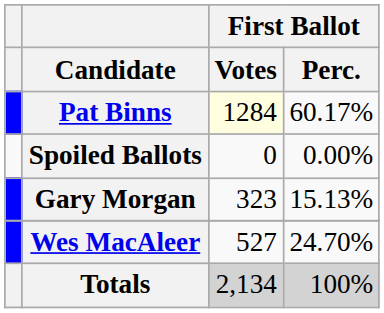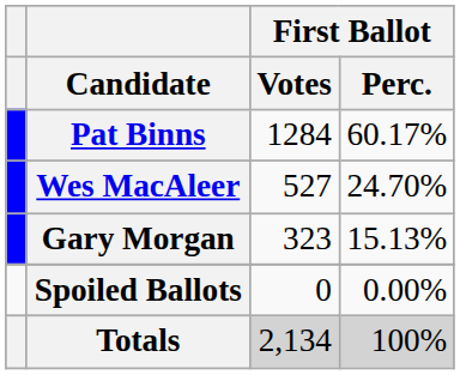Pat Binns | First Ballot / Votes: lightyellow background -> no background
rows swapped: Wes MacAleer <-> Spoiled Ballots
